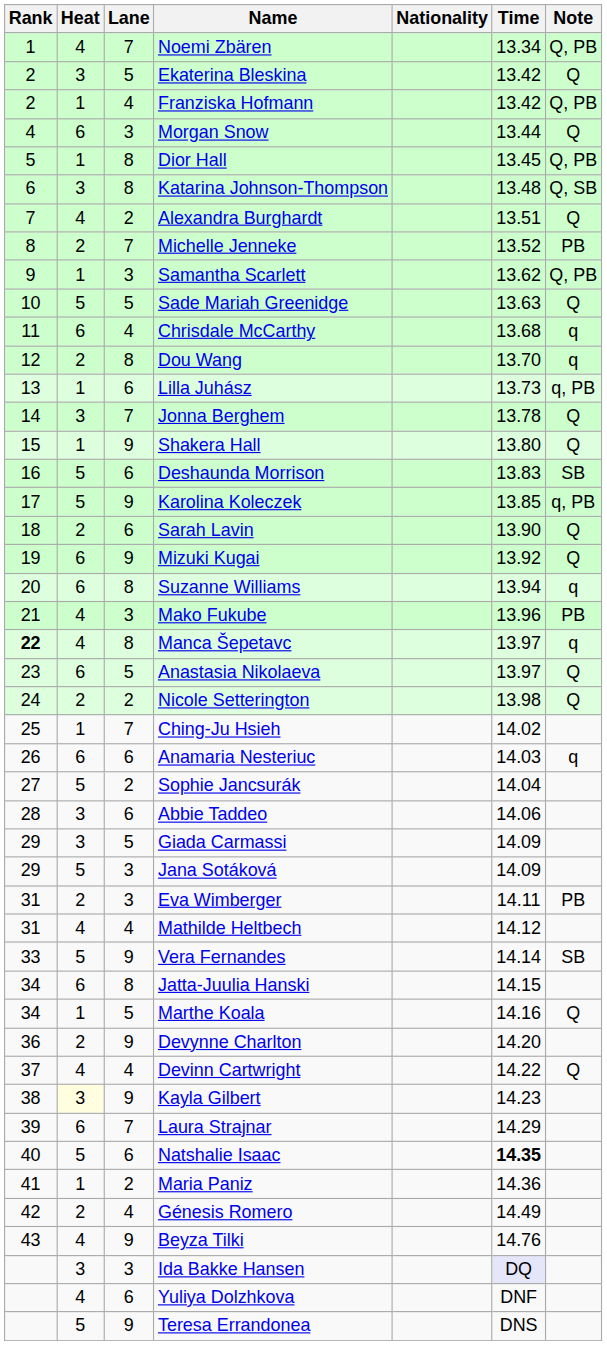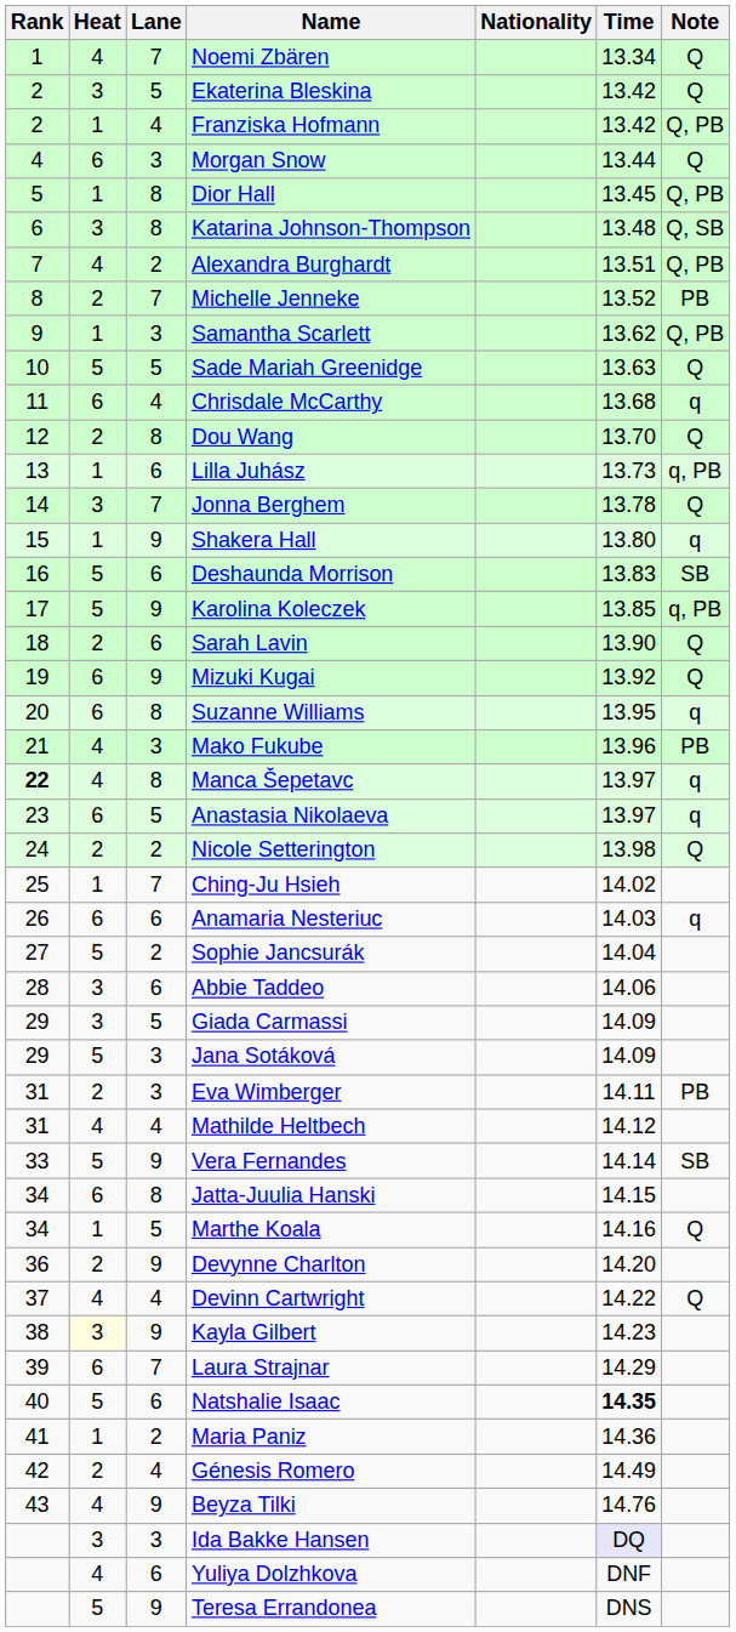Noemi Zbären | Note: Q, PB -> Q
Alexandra Burghardt | Note: Q -> Q, PB
Dou Wang | Note: q -> Q
Shakera Hall | Note: Q -> q
Suzanne Williams | Time: 13.94 -> 13.95
Anastasia Nikolaeva | Note: Q -> q
